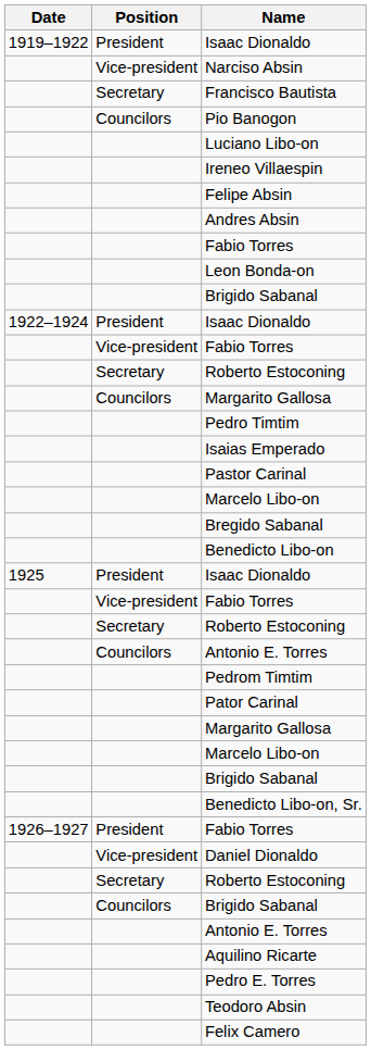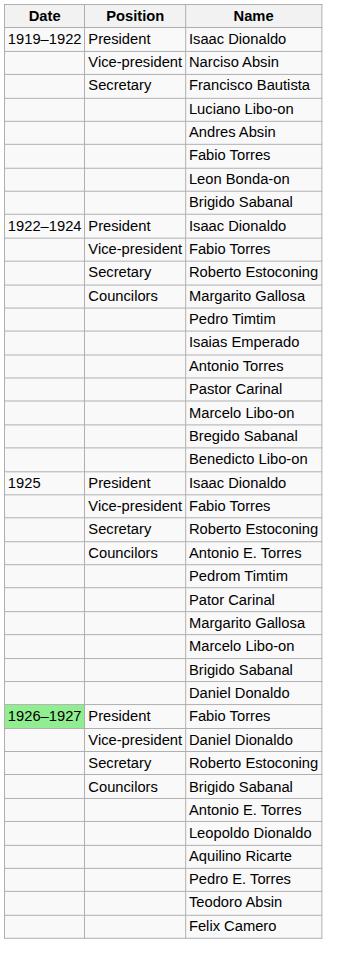- row: Councilors | Pio Banogon
- row: Ireneo Villaespin
- row: Felipe Absin
+ row: Antonio Torres
+ row: Daniel Donaldo
- row: Benedicto Libo-on, Sr.
President / Fabio Torres | Date: no background -> lightgreen background
+ row: Leopoldo Dionaldo
